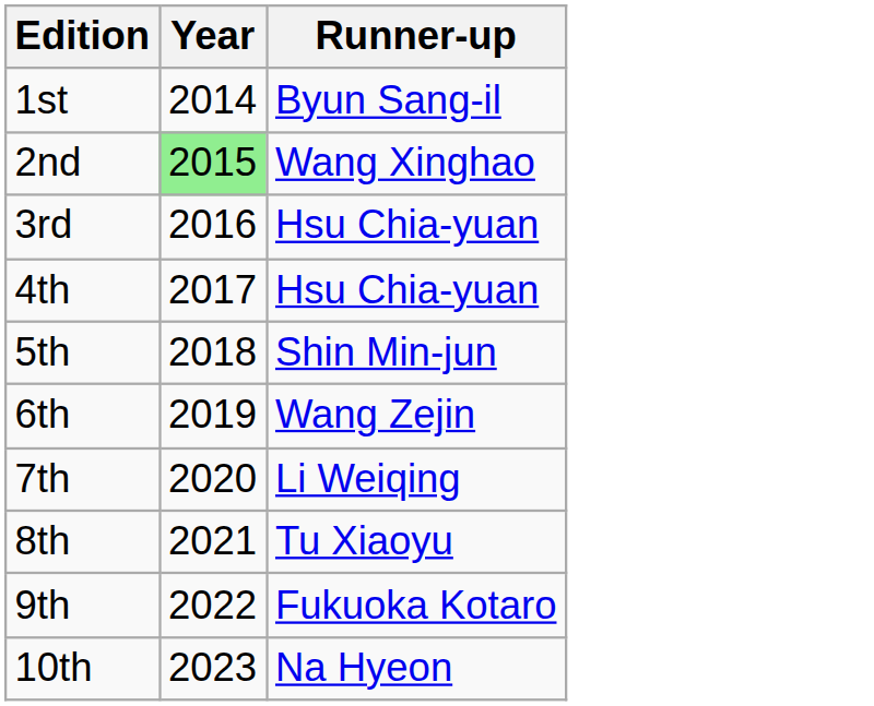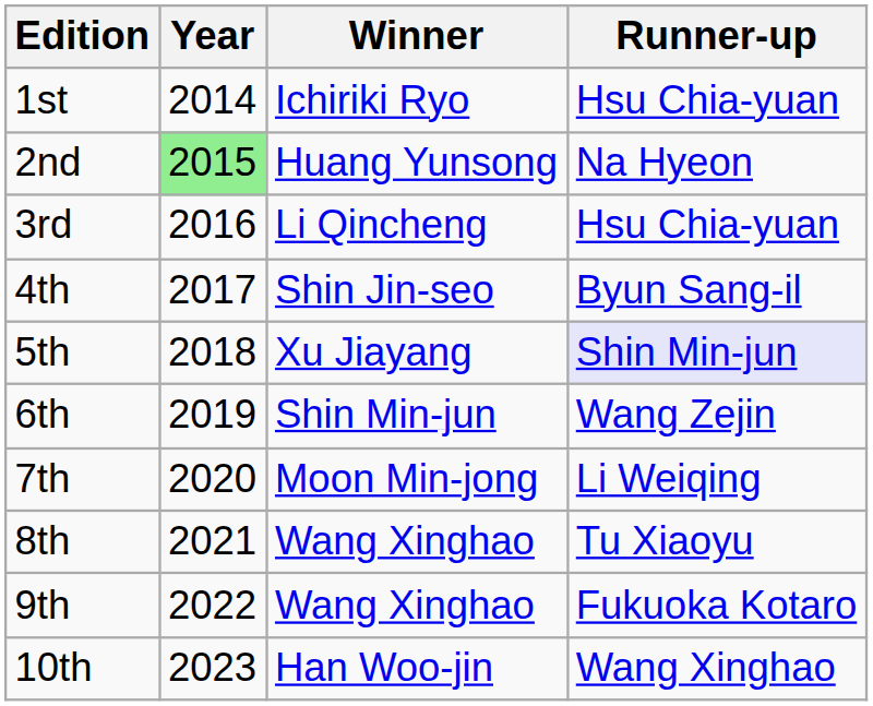+ column: Winner | Ichiriki Ryo | Huang Yunsong | Li Qincheng | Shin Jin-seo | Xu Jiayang | Shin Min-jun | Moon Min-jong | Wang Xinghao | Wang Xinghao | Han Woo-jin
1st | Runner-up: Byun Sang-il -> Hsu Chia-yuan
2nd | Runner-up: Wang Xinghao -> Na Hyeon
4th | Runner-up: Hsu Chia-yuan -> Byun Sang-il
5th | Runner-up: no background -> lavender background
10th | Runner-up: Na Hyeon -> Wang Xinghao
